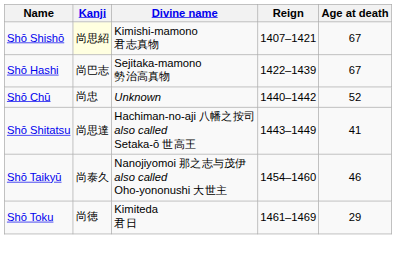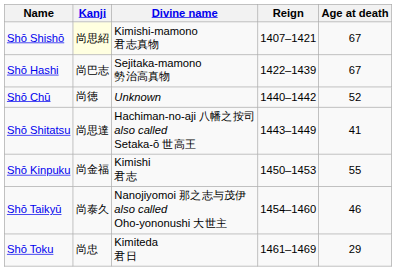Shō Chū | Kanji: 尚忠 -> 尚徳
+ row: Shō Kinpuku | 尚金福 | Kimishi 君志 | 1450–1453 | 55
Shō Toku | Kanji: 尚徳 -> 尚忠
